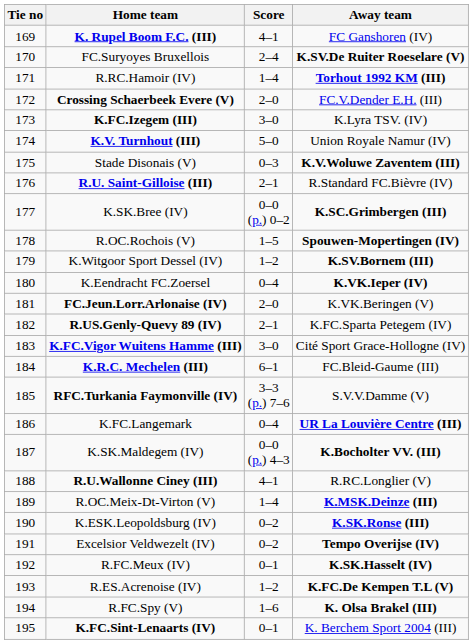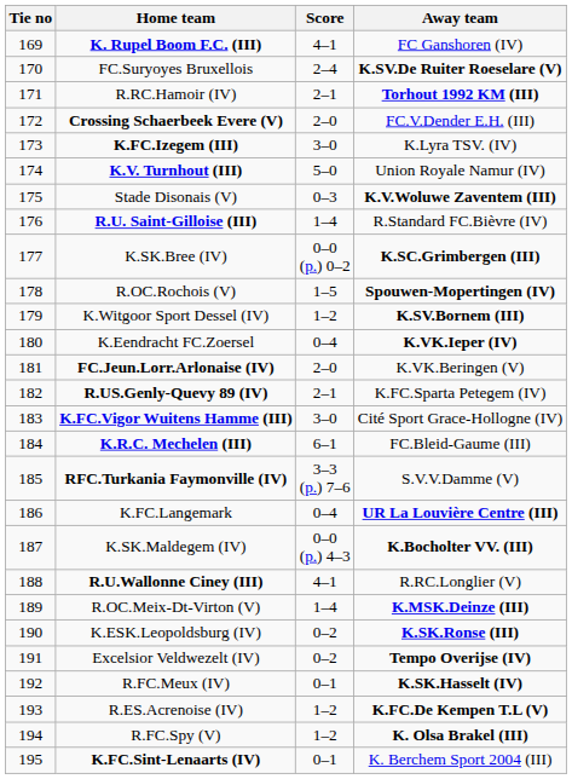R.RC.Hamoir (IV) | Score: 1–4 -> 2–1
R.U. Saint-Gilloise (III) | Score: 2–1 -> 1–4
R.FC.Spy (V) | Score: 1–6 -> 1–2
